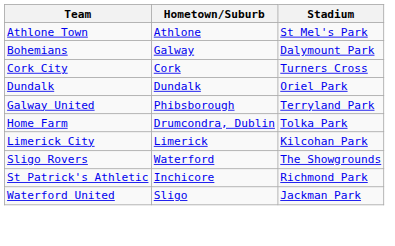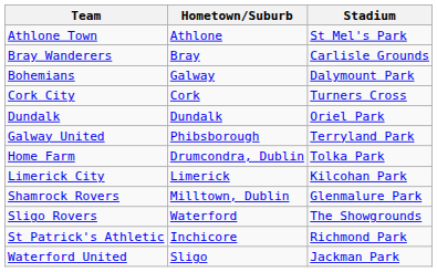+ row: Bray Wanderers | Bray | Carlisle Grounds
+ row: Shamrock Rovers | Milltown, Dublin | Glenmalure Park
